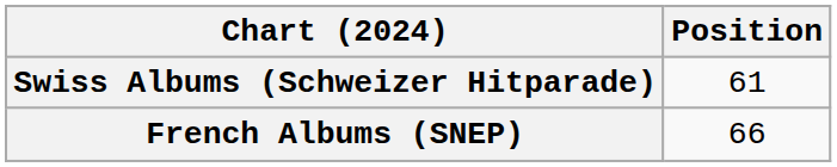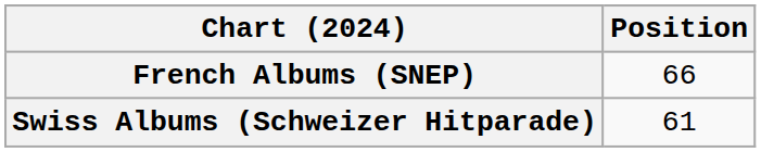rows swapped: French Albums (SNEP) <-> Swiss Albums (Schweizer Hitparade)
